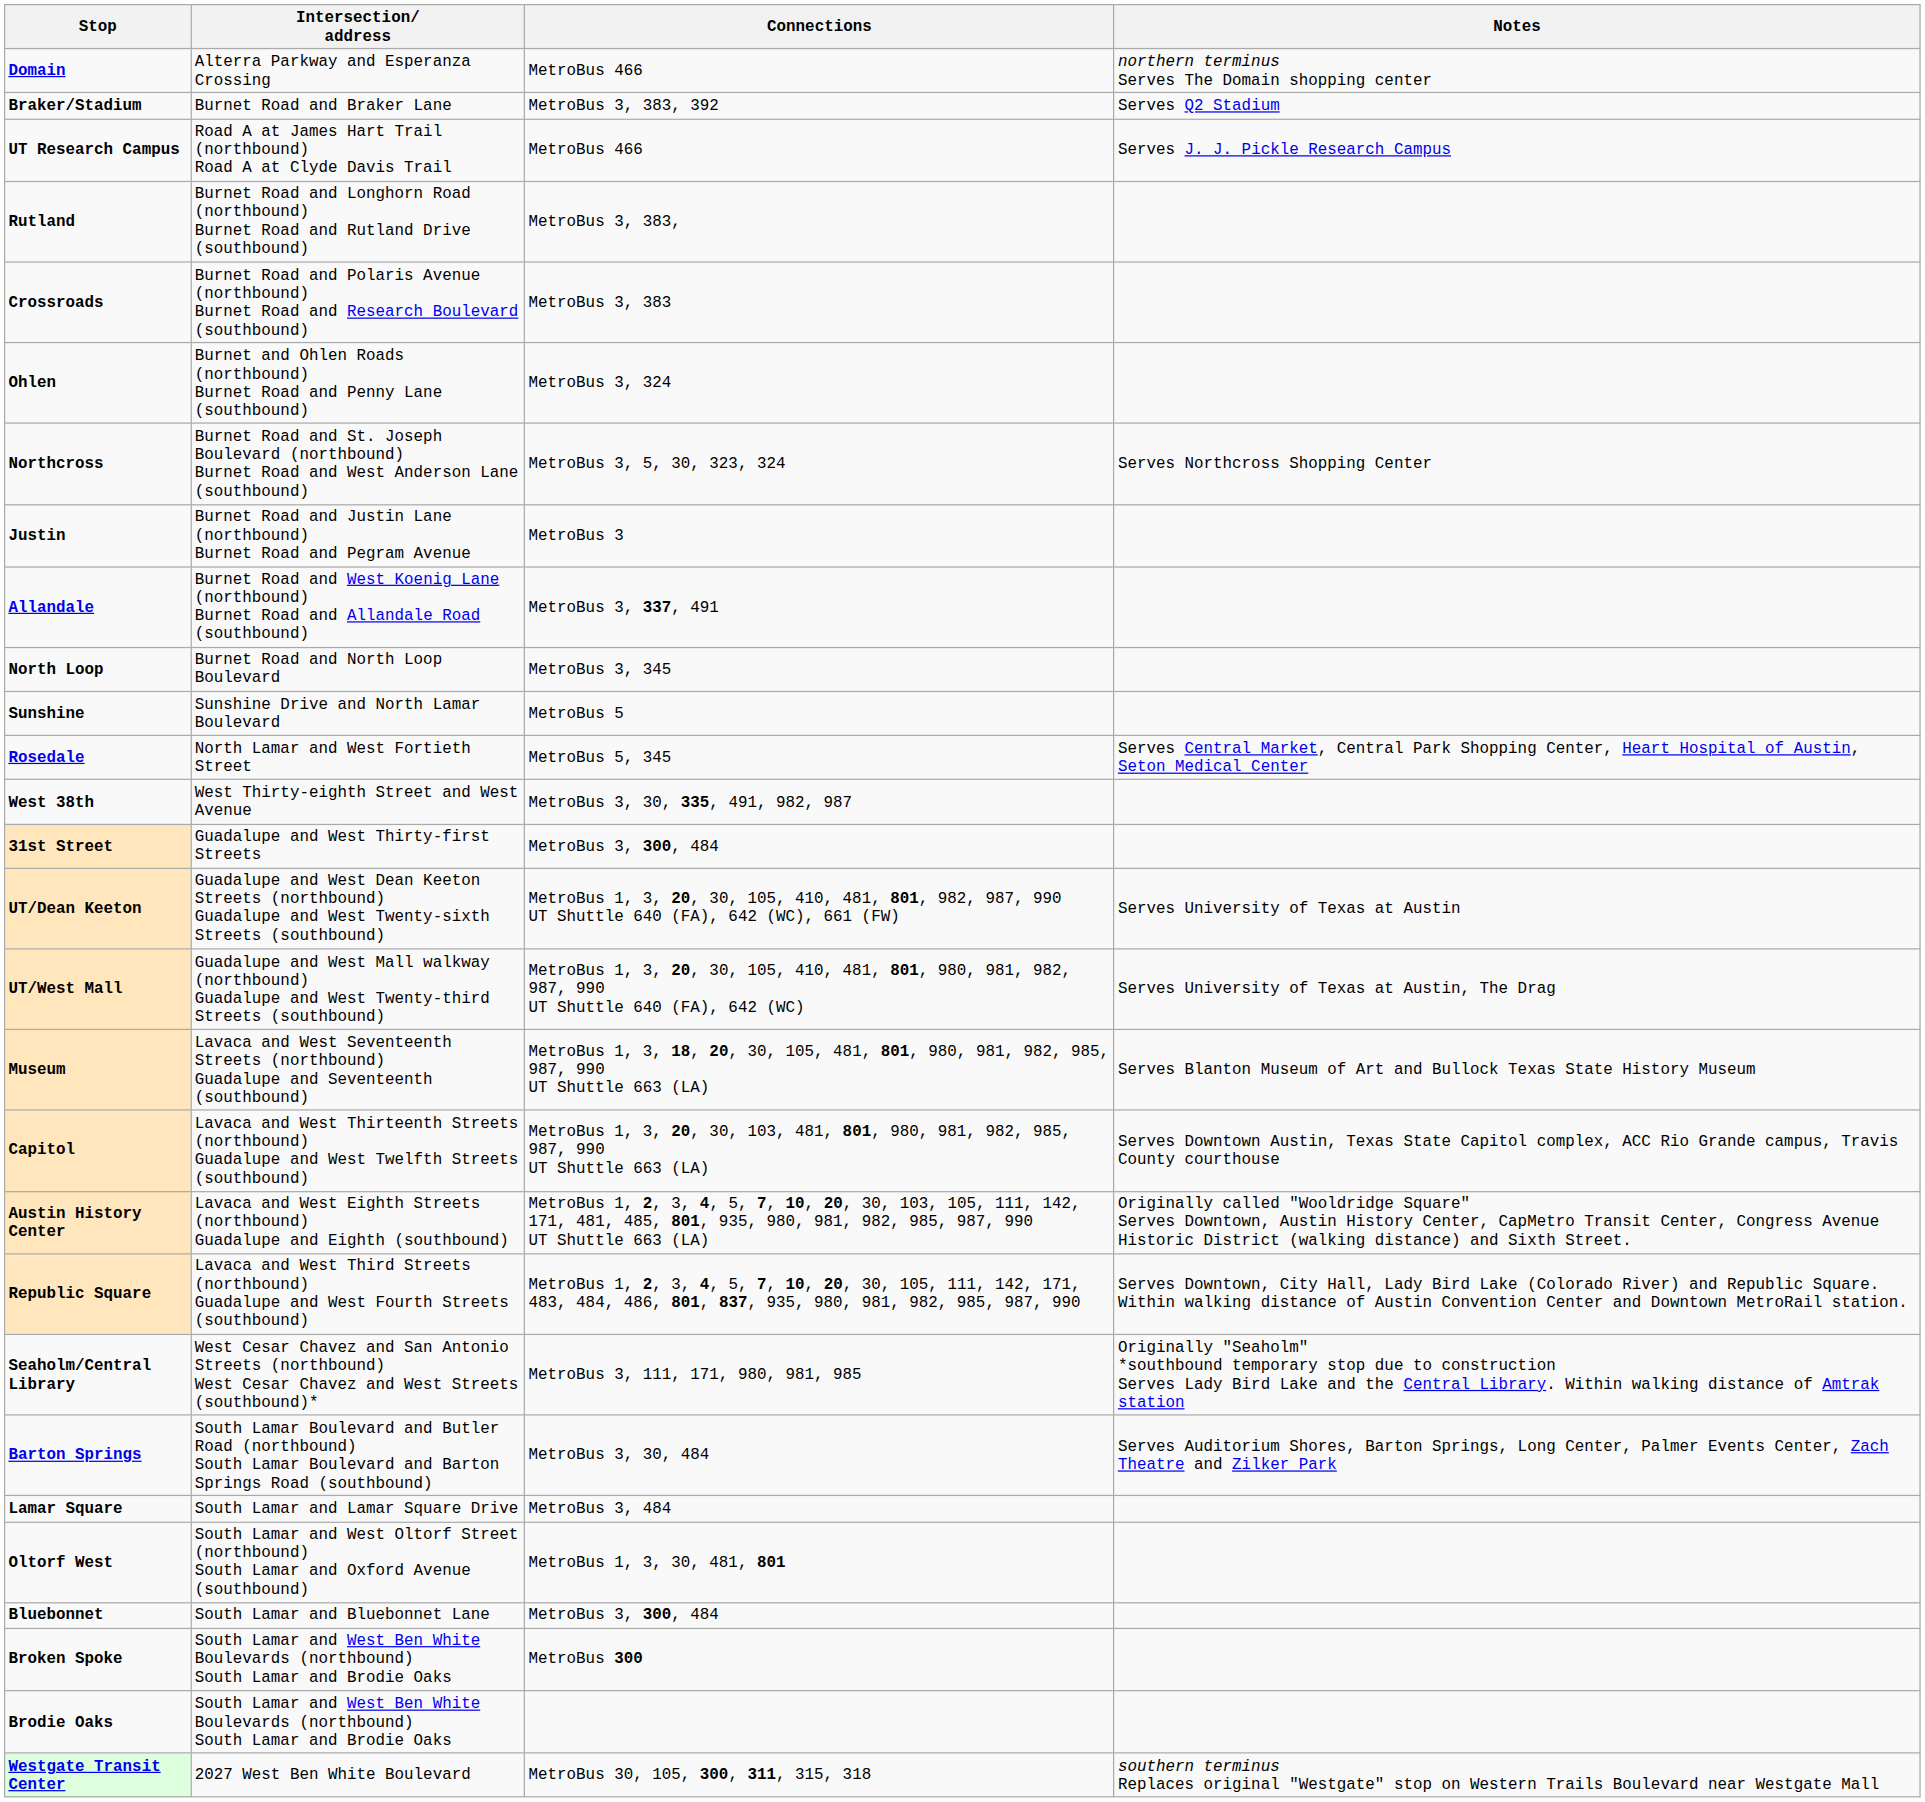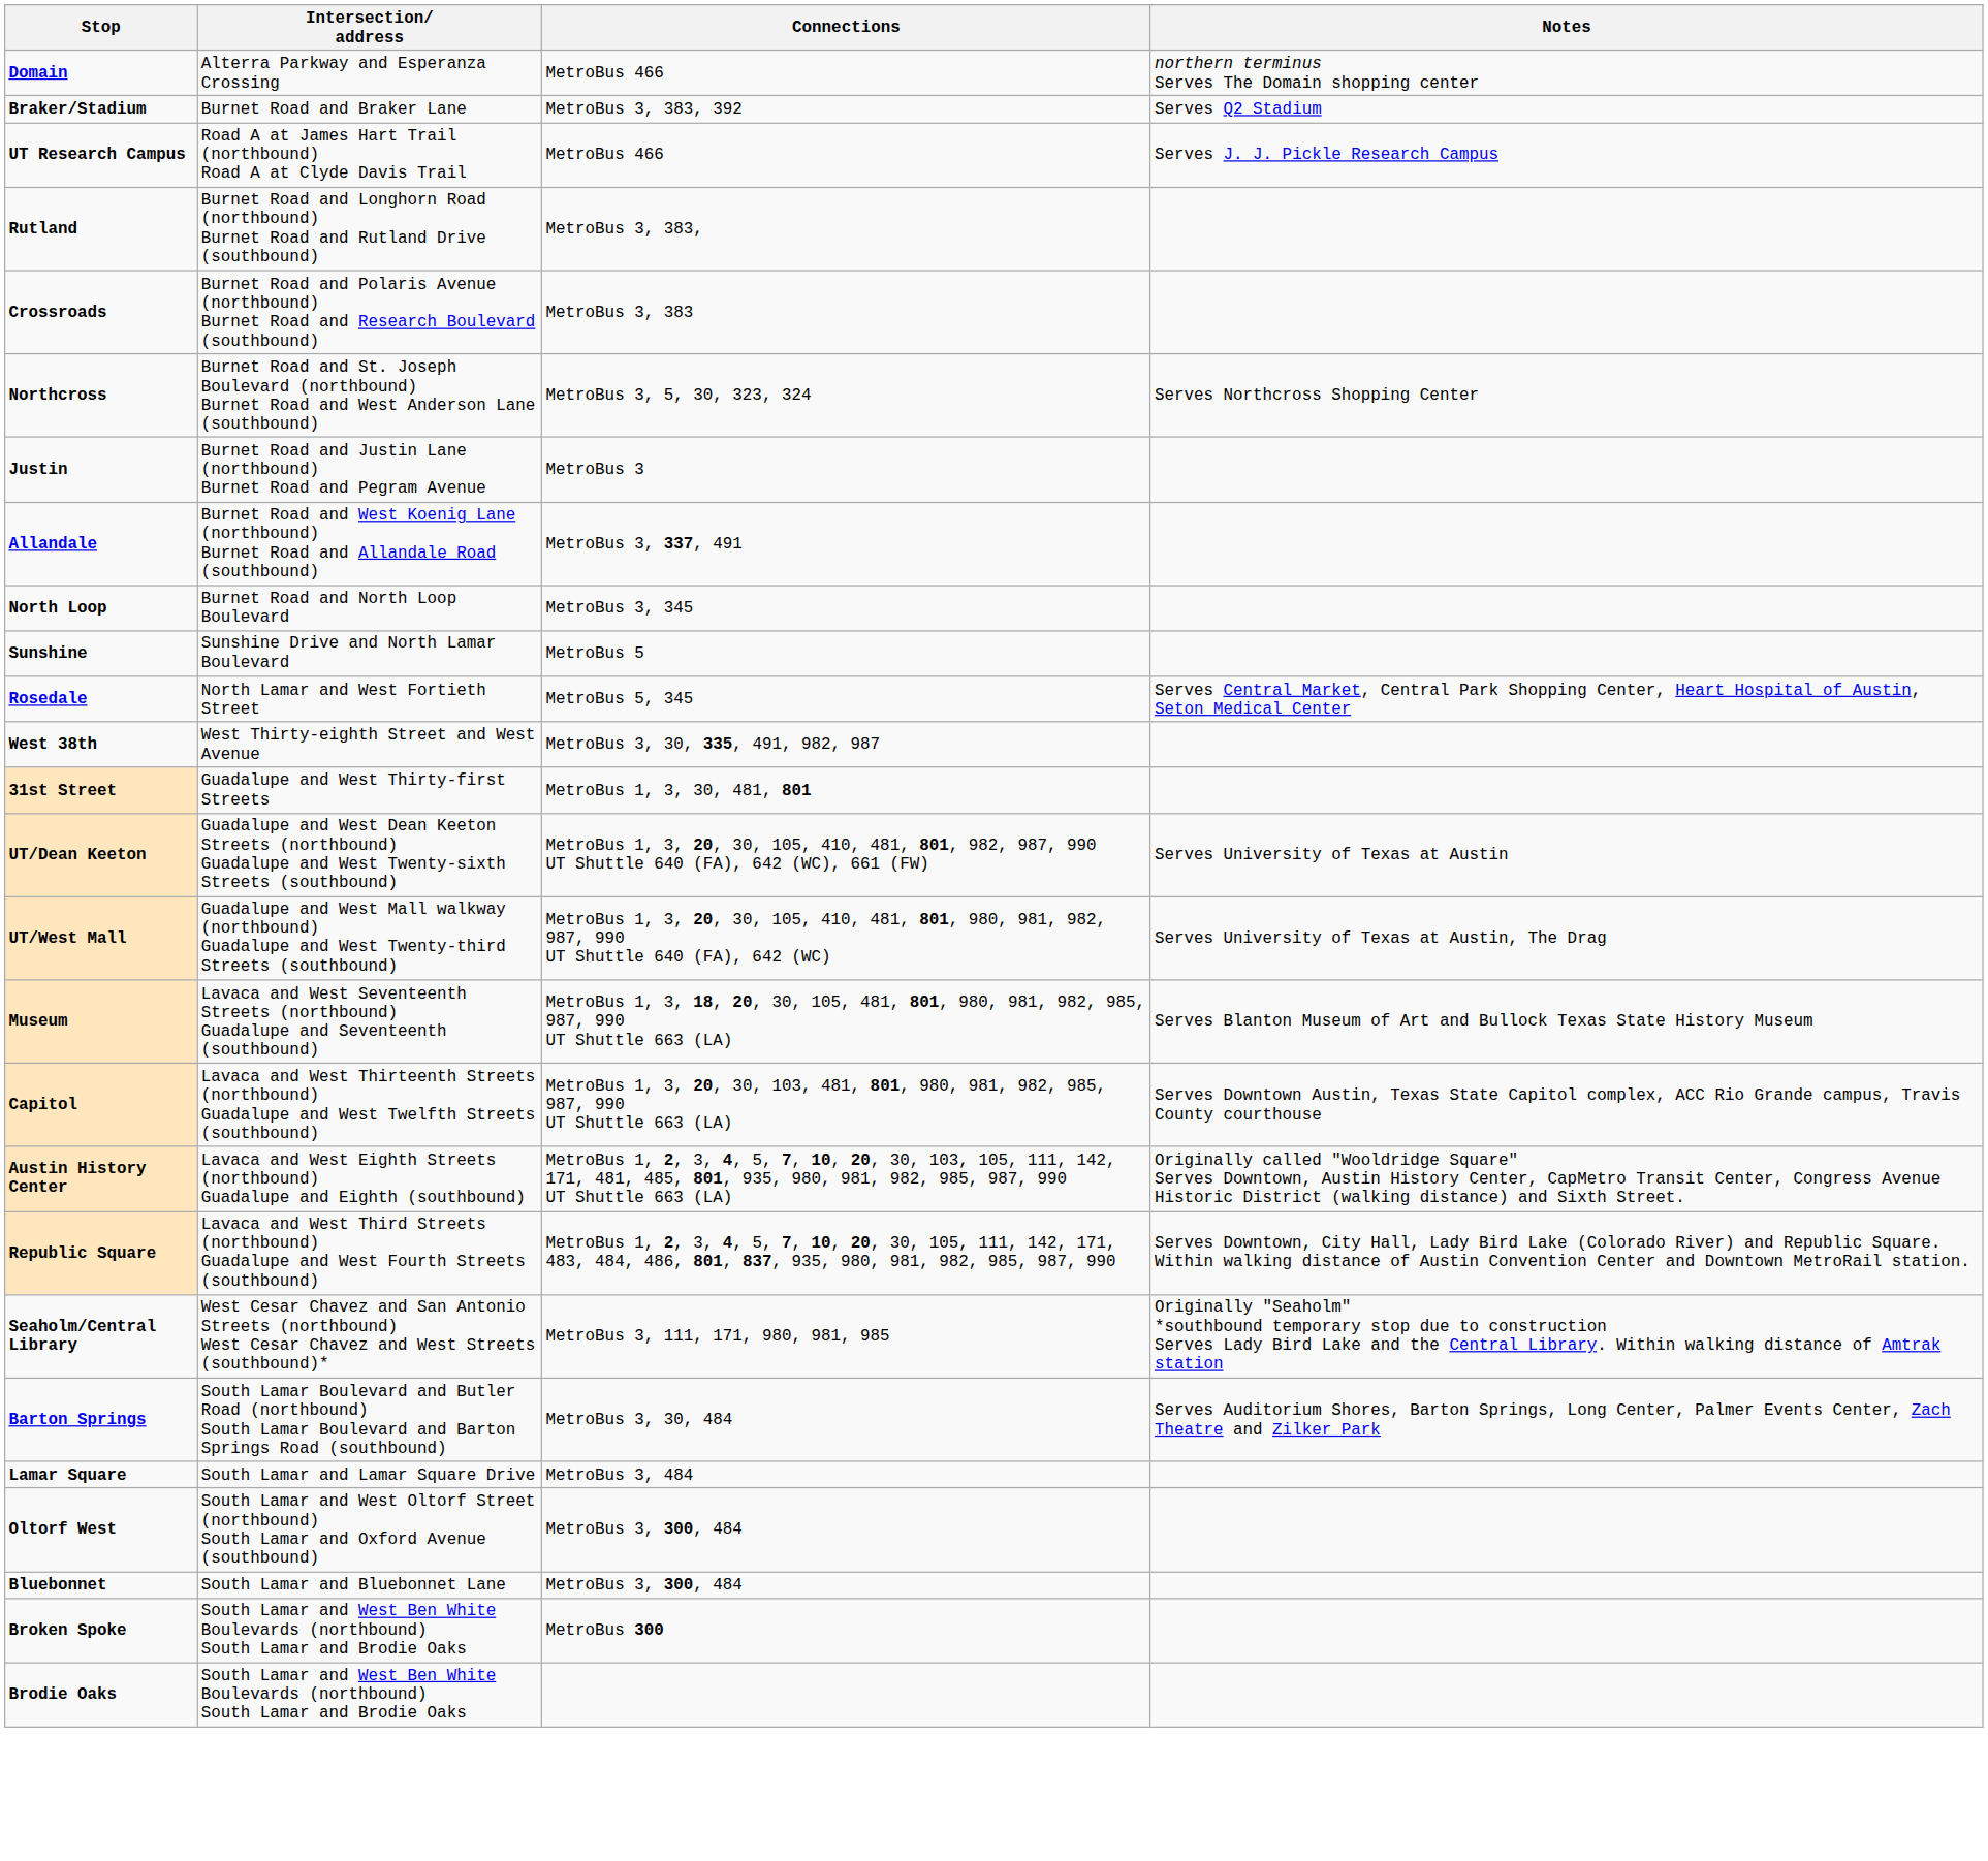- row: Ohlen | Burnet and Ohlen Roads (northbound) Burnet Road and Penny Lane (southbound) | MetroBus 3, 324
31st Street | Connections: MetroBus 3, 300, 484 -> MetroBus 1, 3, 30, 481, 801
Oltorf West | Connections: MetroBus 1, 3, 30, 481, 801 -> MetroBus 3, 300, 484
- row: Westgate Transit Center | 2027 West Ben White Boulevard | MetroBus 30, 105, 300, 311, 315, 318 | southern terminus Replaces original "Westgate" stop on Western Trails Boulevard near Westgate Mall
